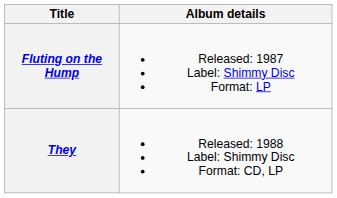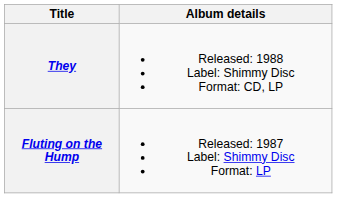rows swapped: Fluting on the Hump <-> They
